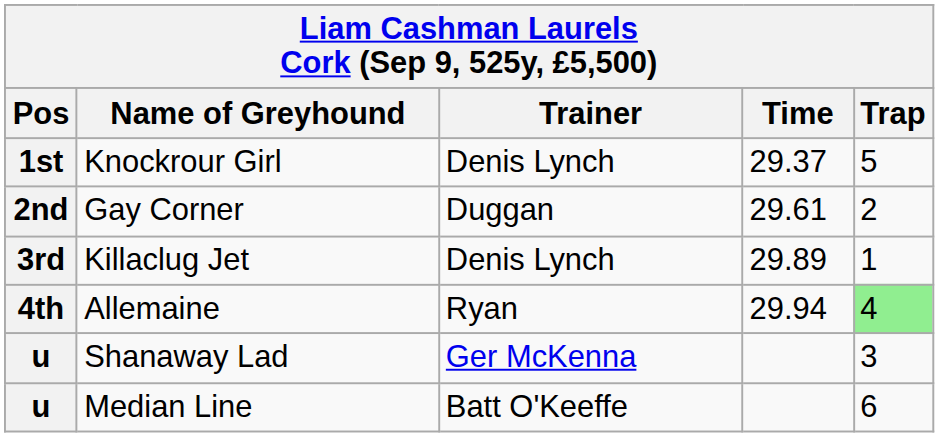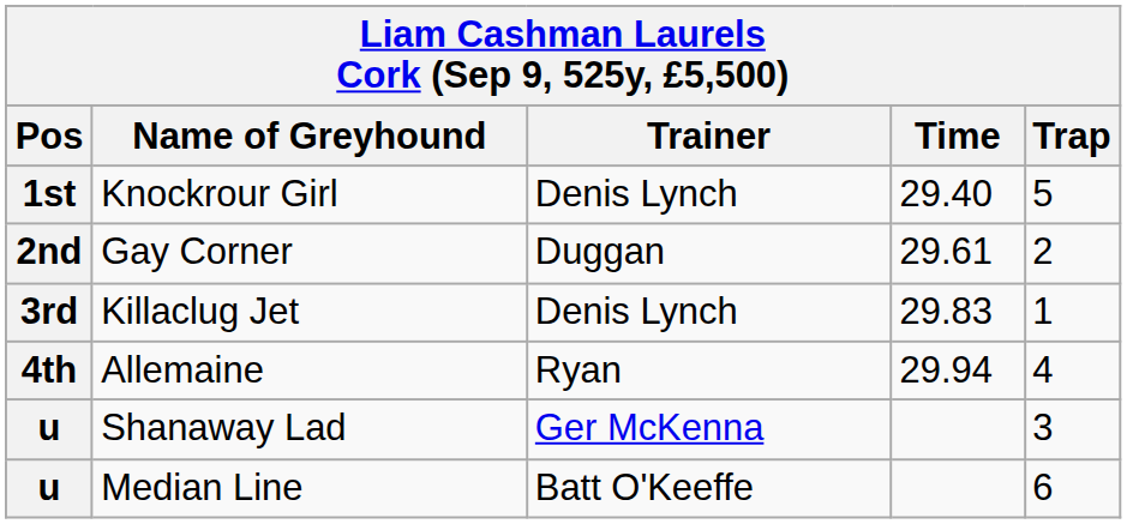Knockrour Girl | Time: 29.37 -> 29.40
Killaclug Jet | Time: 29.89 -> 29.83
Allemaine | Trap: lightgreen background -> no background
